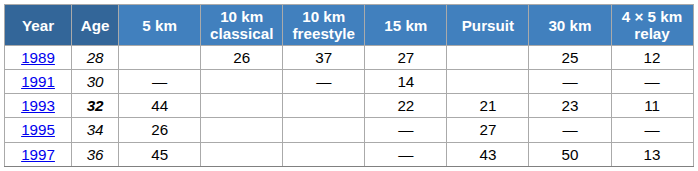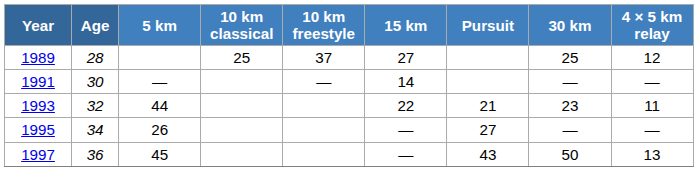1989 | 10 km classical: 26 -> 25
1993 | Age: bold -> normal
